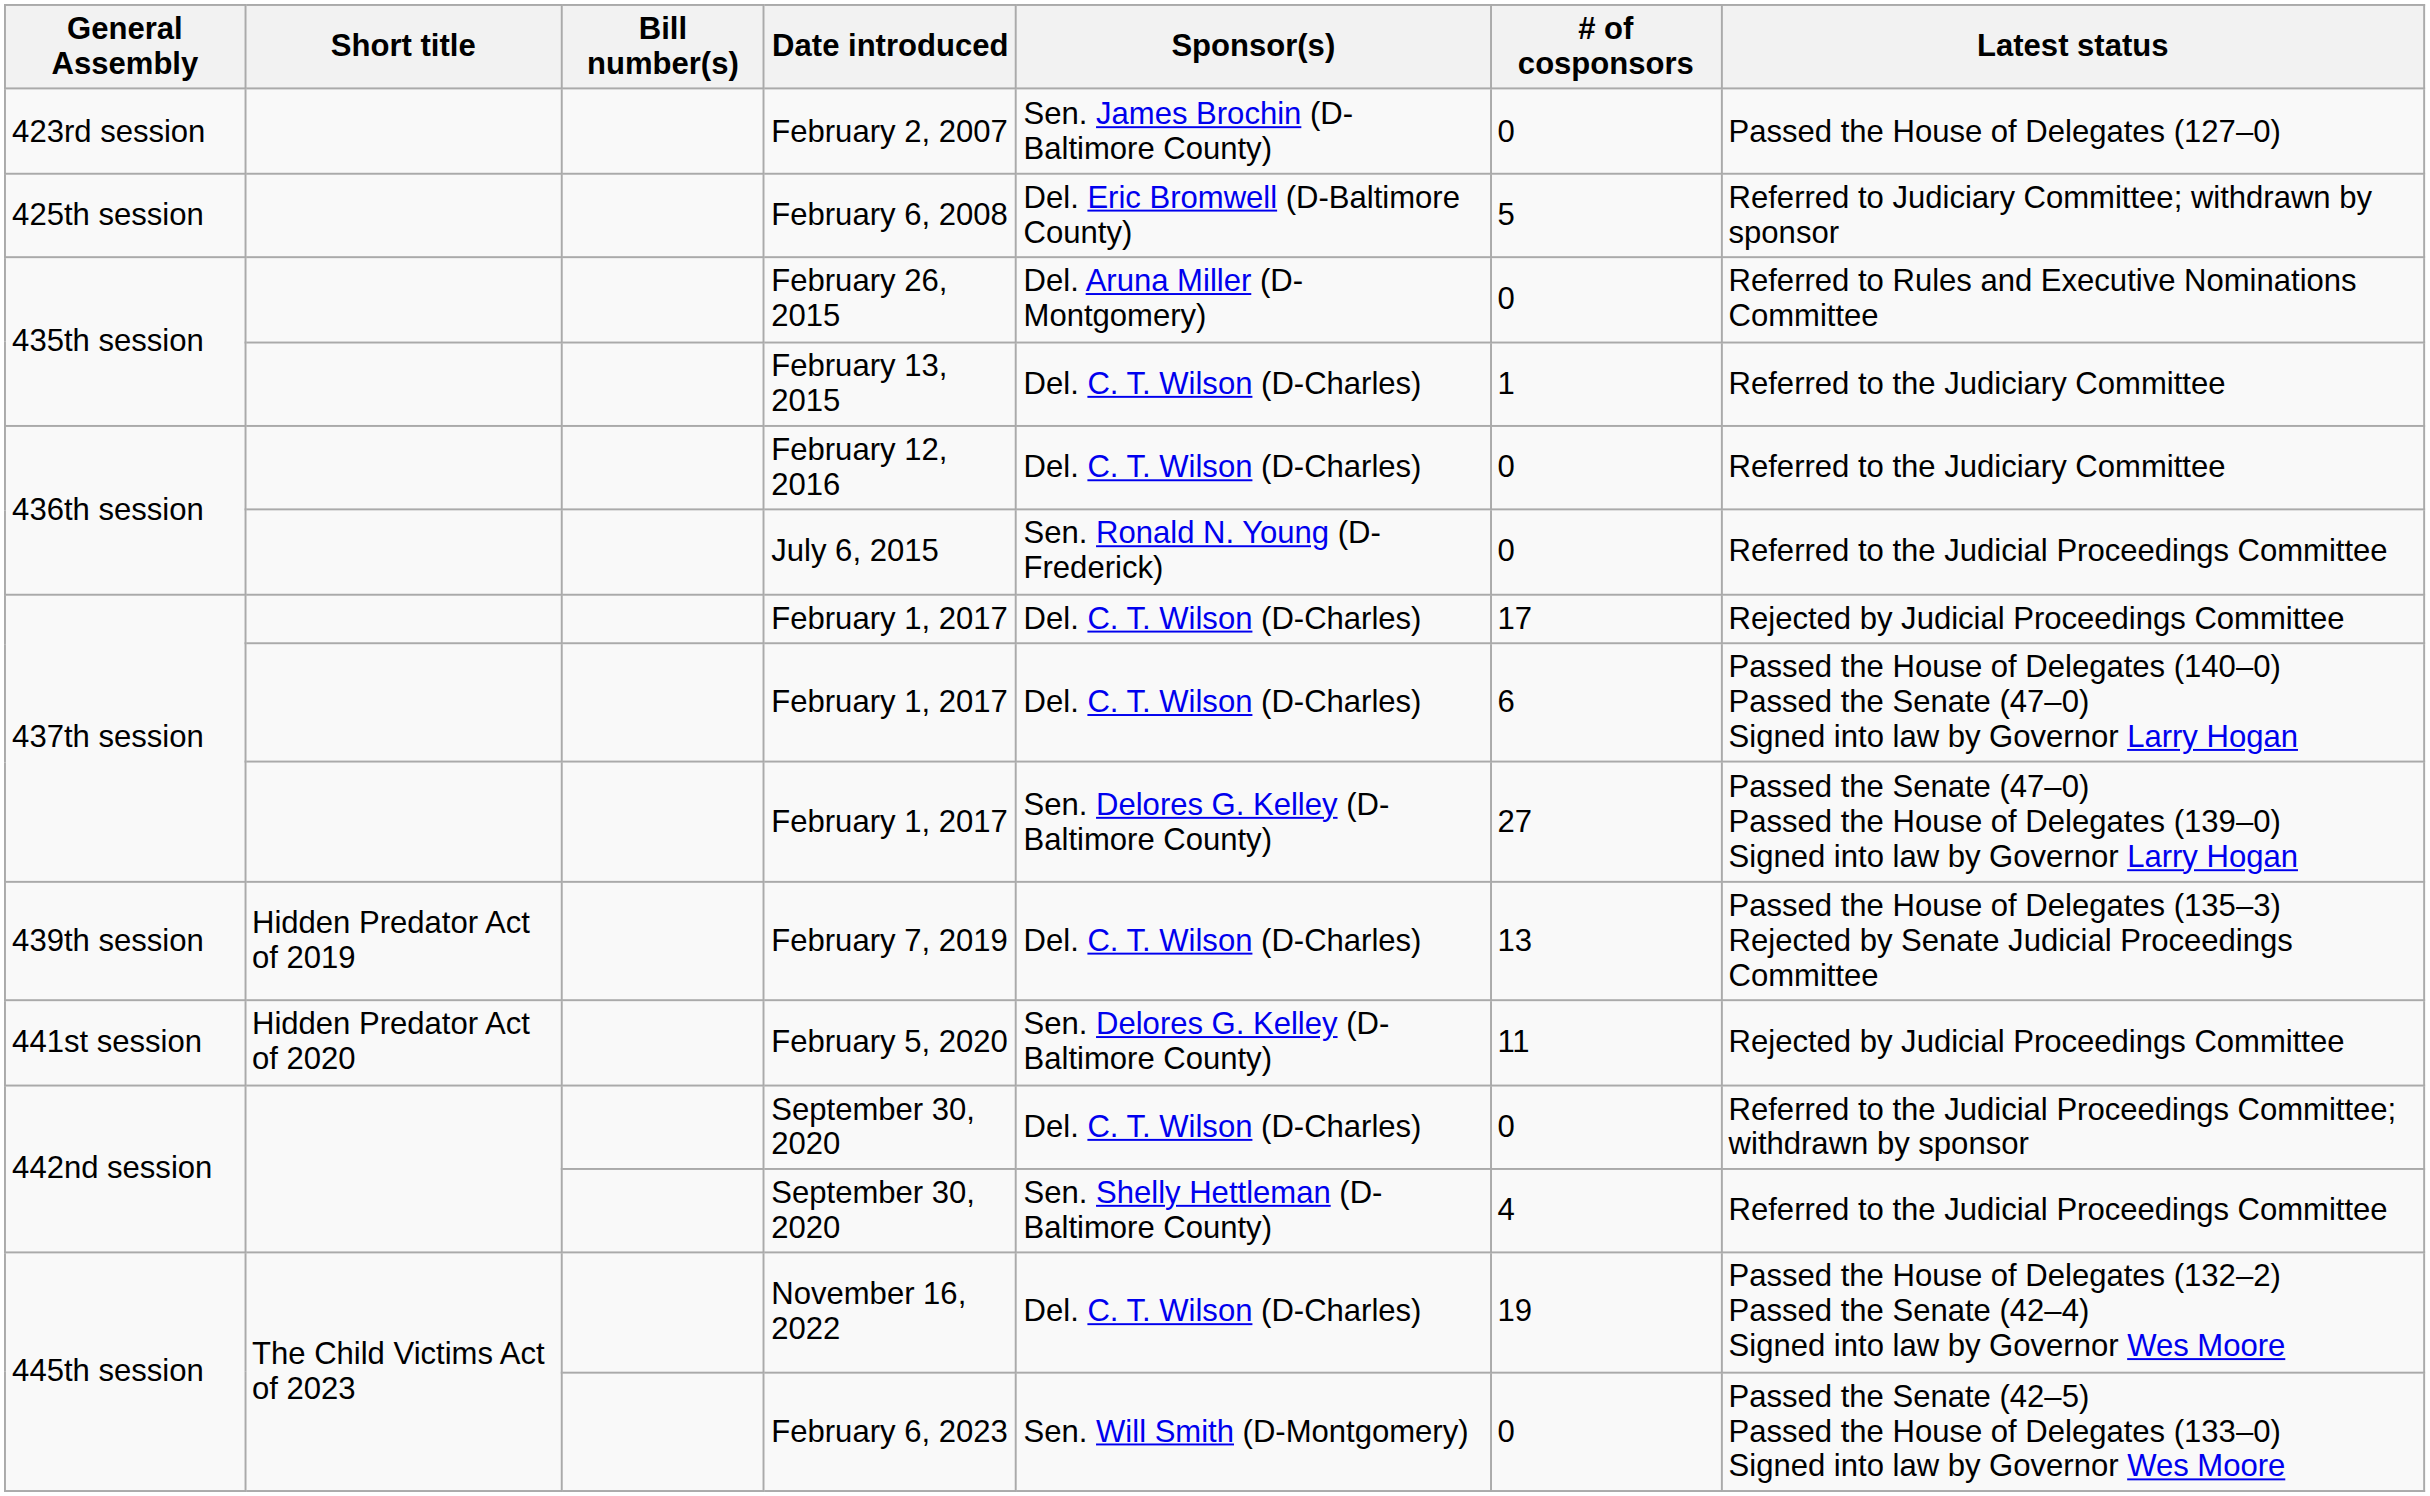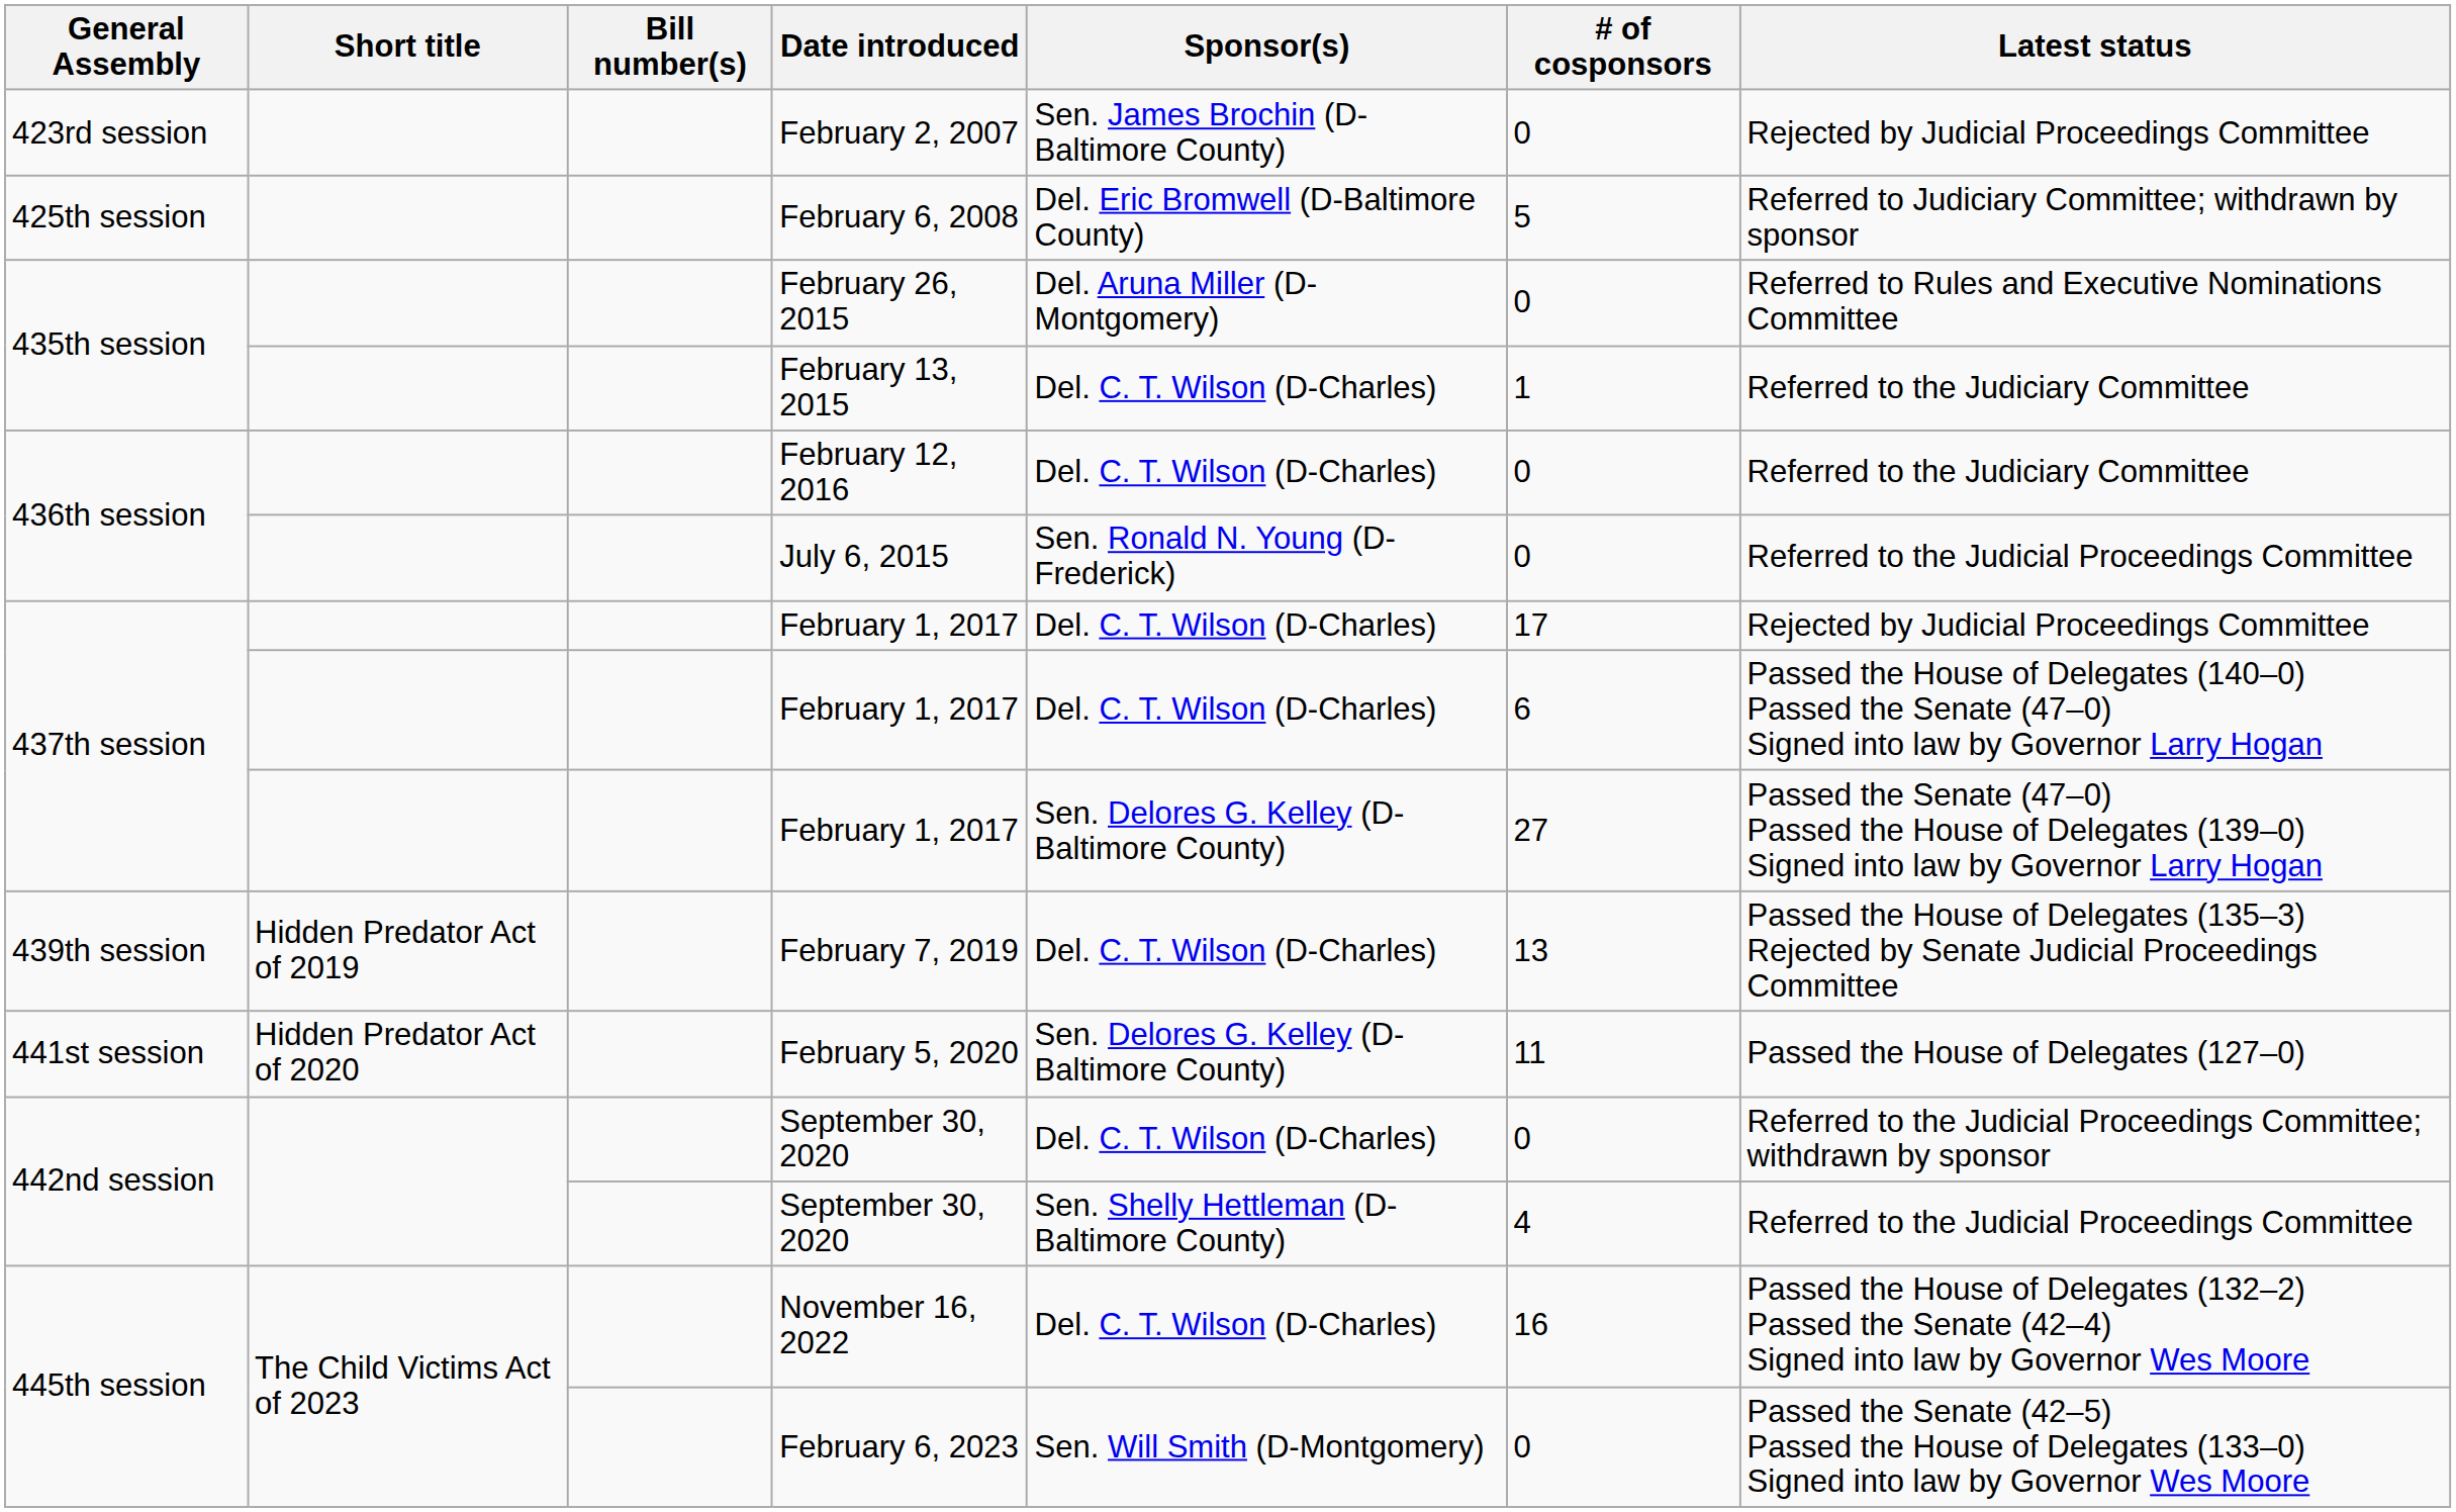February 2, 2007 | Latest status: Passed the House of Delegates (127–0) -> Rejected by Judicial Proceedings Committee
February 5, 2020 | Latest status: Rejected by Judicial Proceedings Committee -> Passed the House of Delegates (127–0)
November 16, 2022 | # of cosponsors: 19 -> 16
